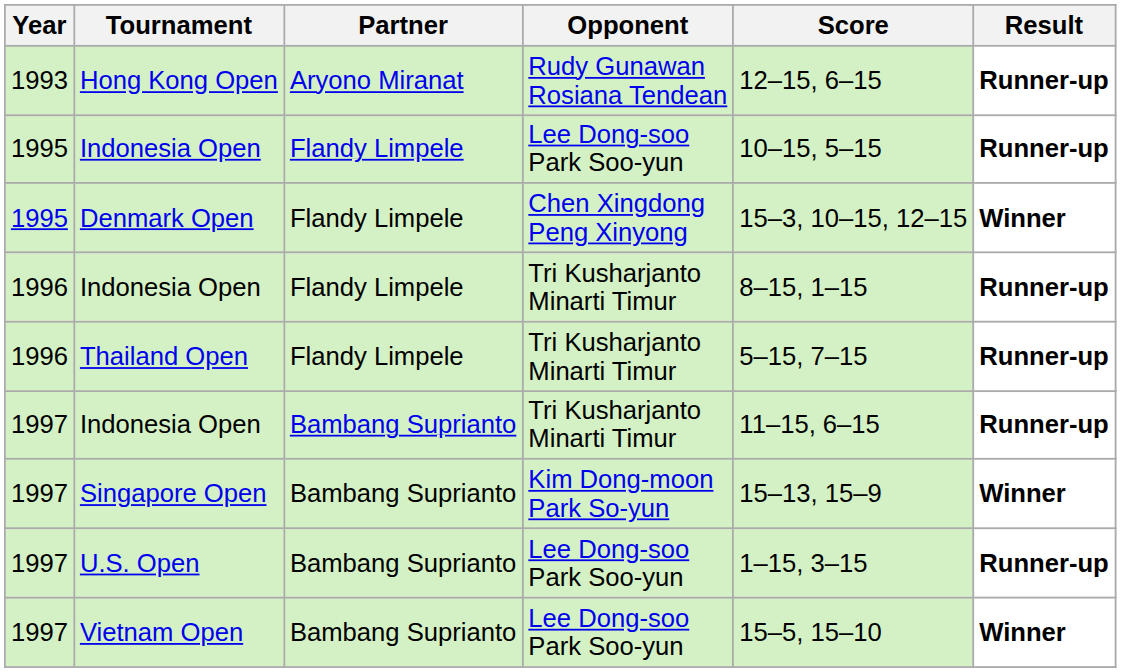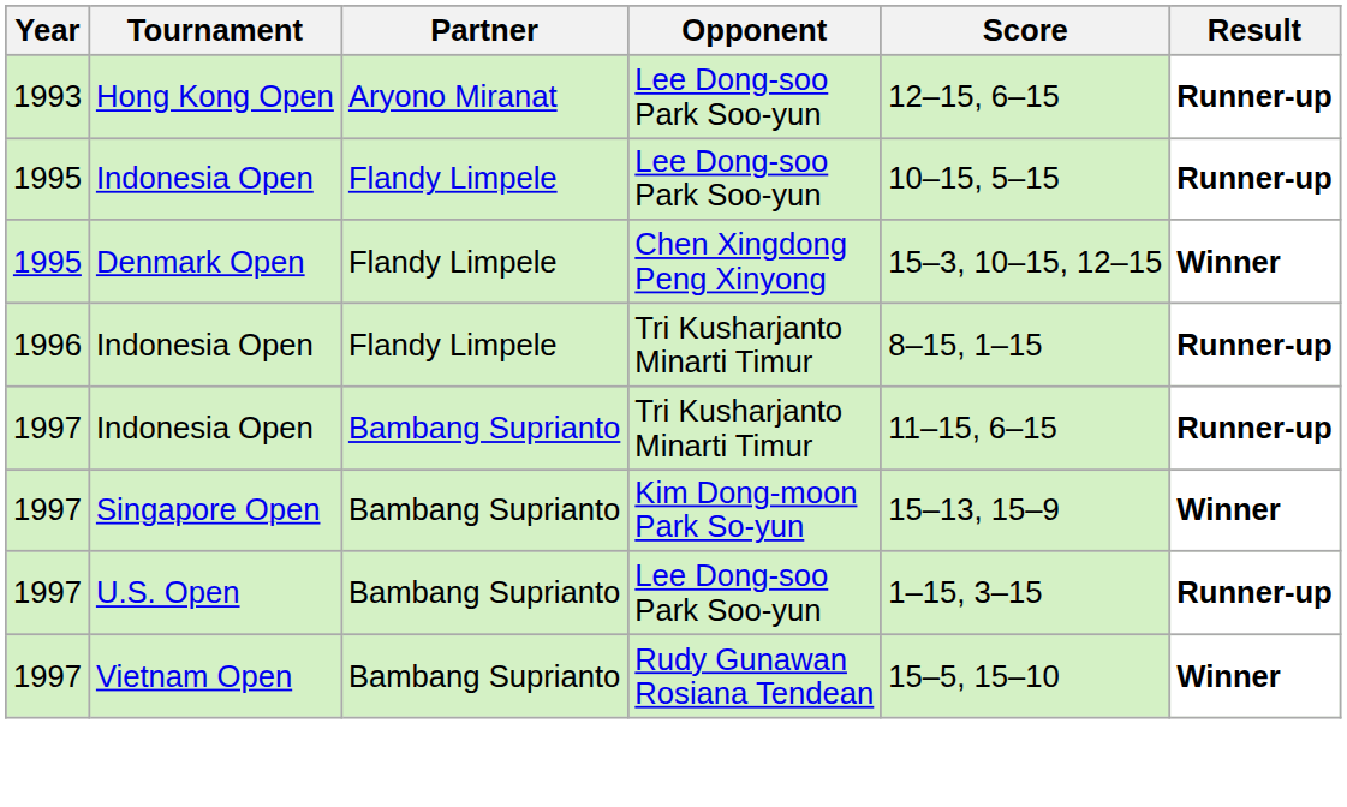Hong Kong Open | Opponent: Rudy Gunawan Rosiana Tendean -> Lee Dong-soo Park Soo-yun
- row: 1996 | Thailand Open | Flandy Limpele | Tri Kusharjanto Minarti Timur | 5–15, 7–15 | Runner-up
Vietnam Open | Opponent: Lee Dong-soo Park Soo-yun -> Rudy Gunawan Rosiana Tendean
